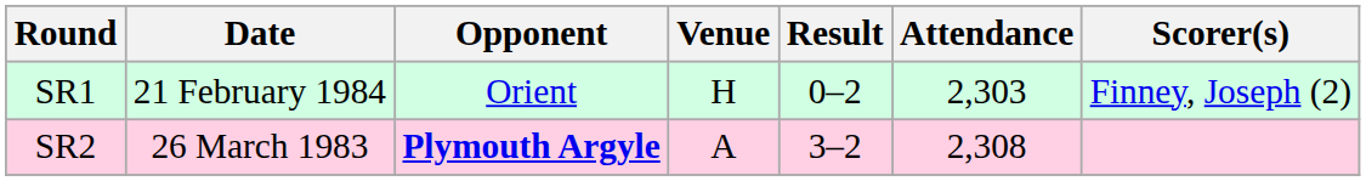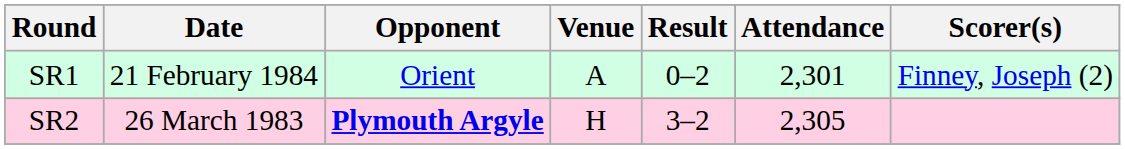SR1 | Venue: H -> A
SR1 | Attendance: 2,303 -> 2,301
SR2 | Venue: A -> H
SR2 | Attendance: 2,308 -> 2,305
